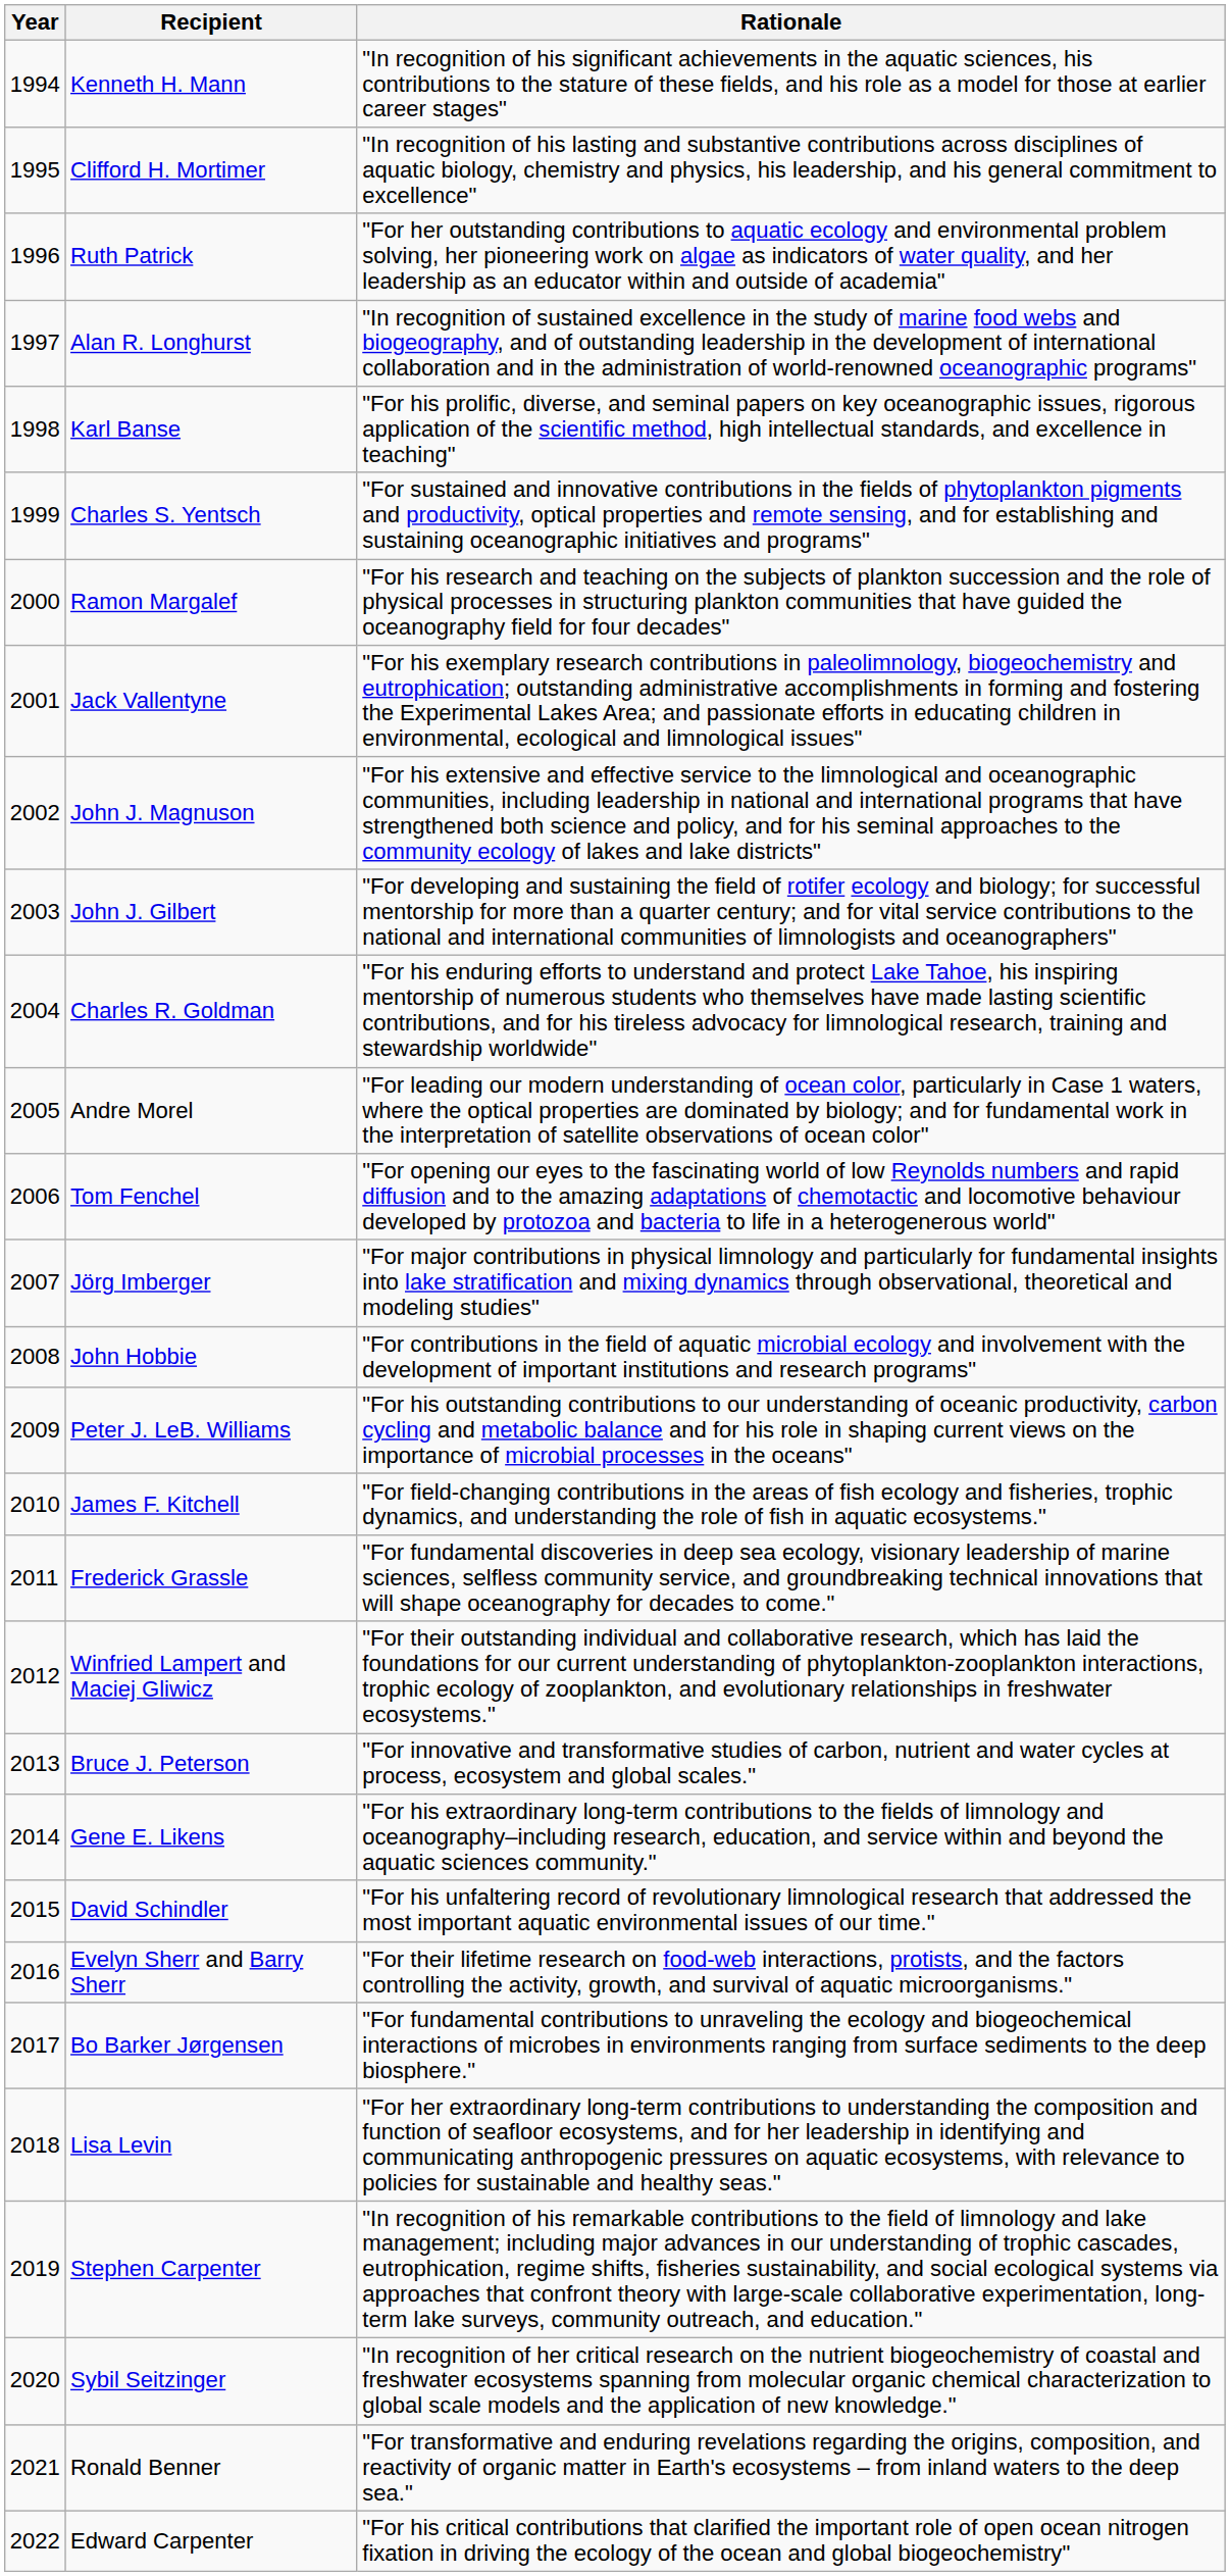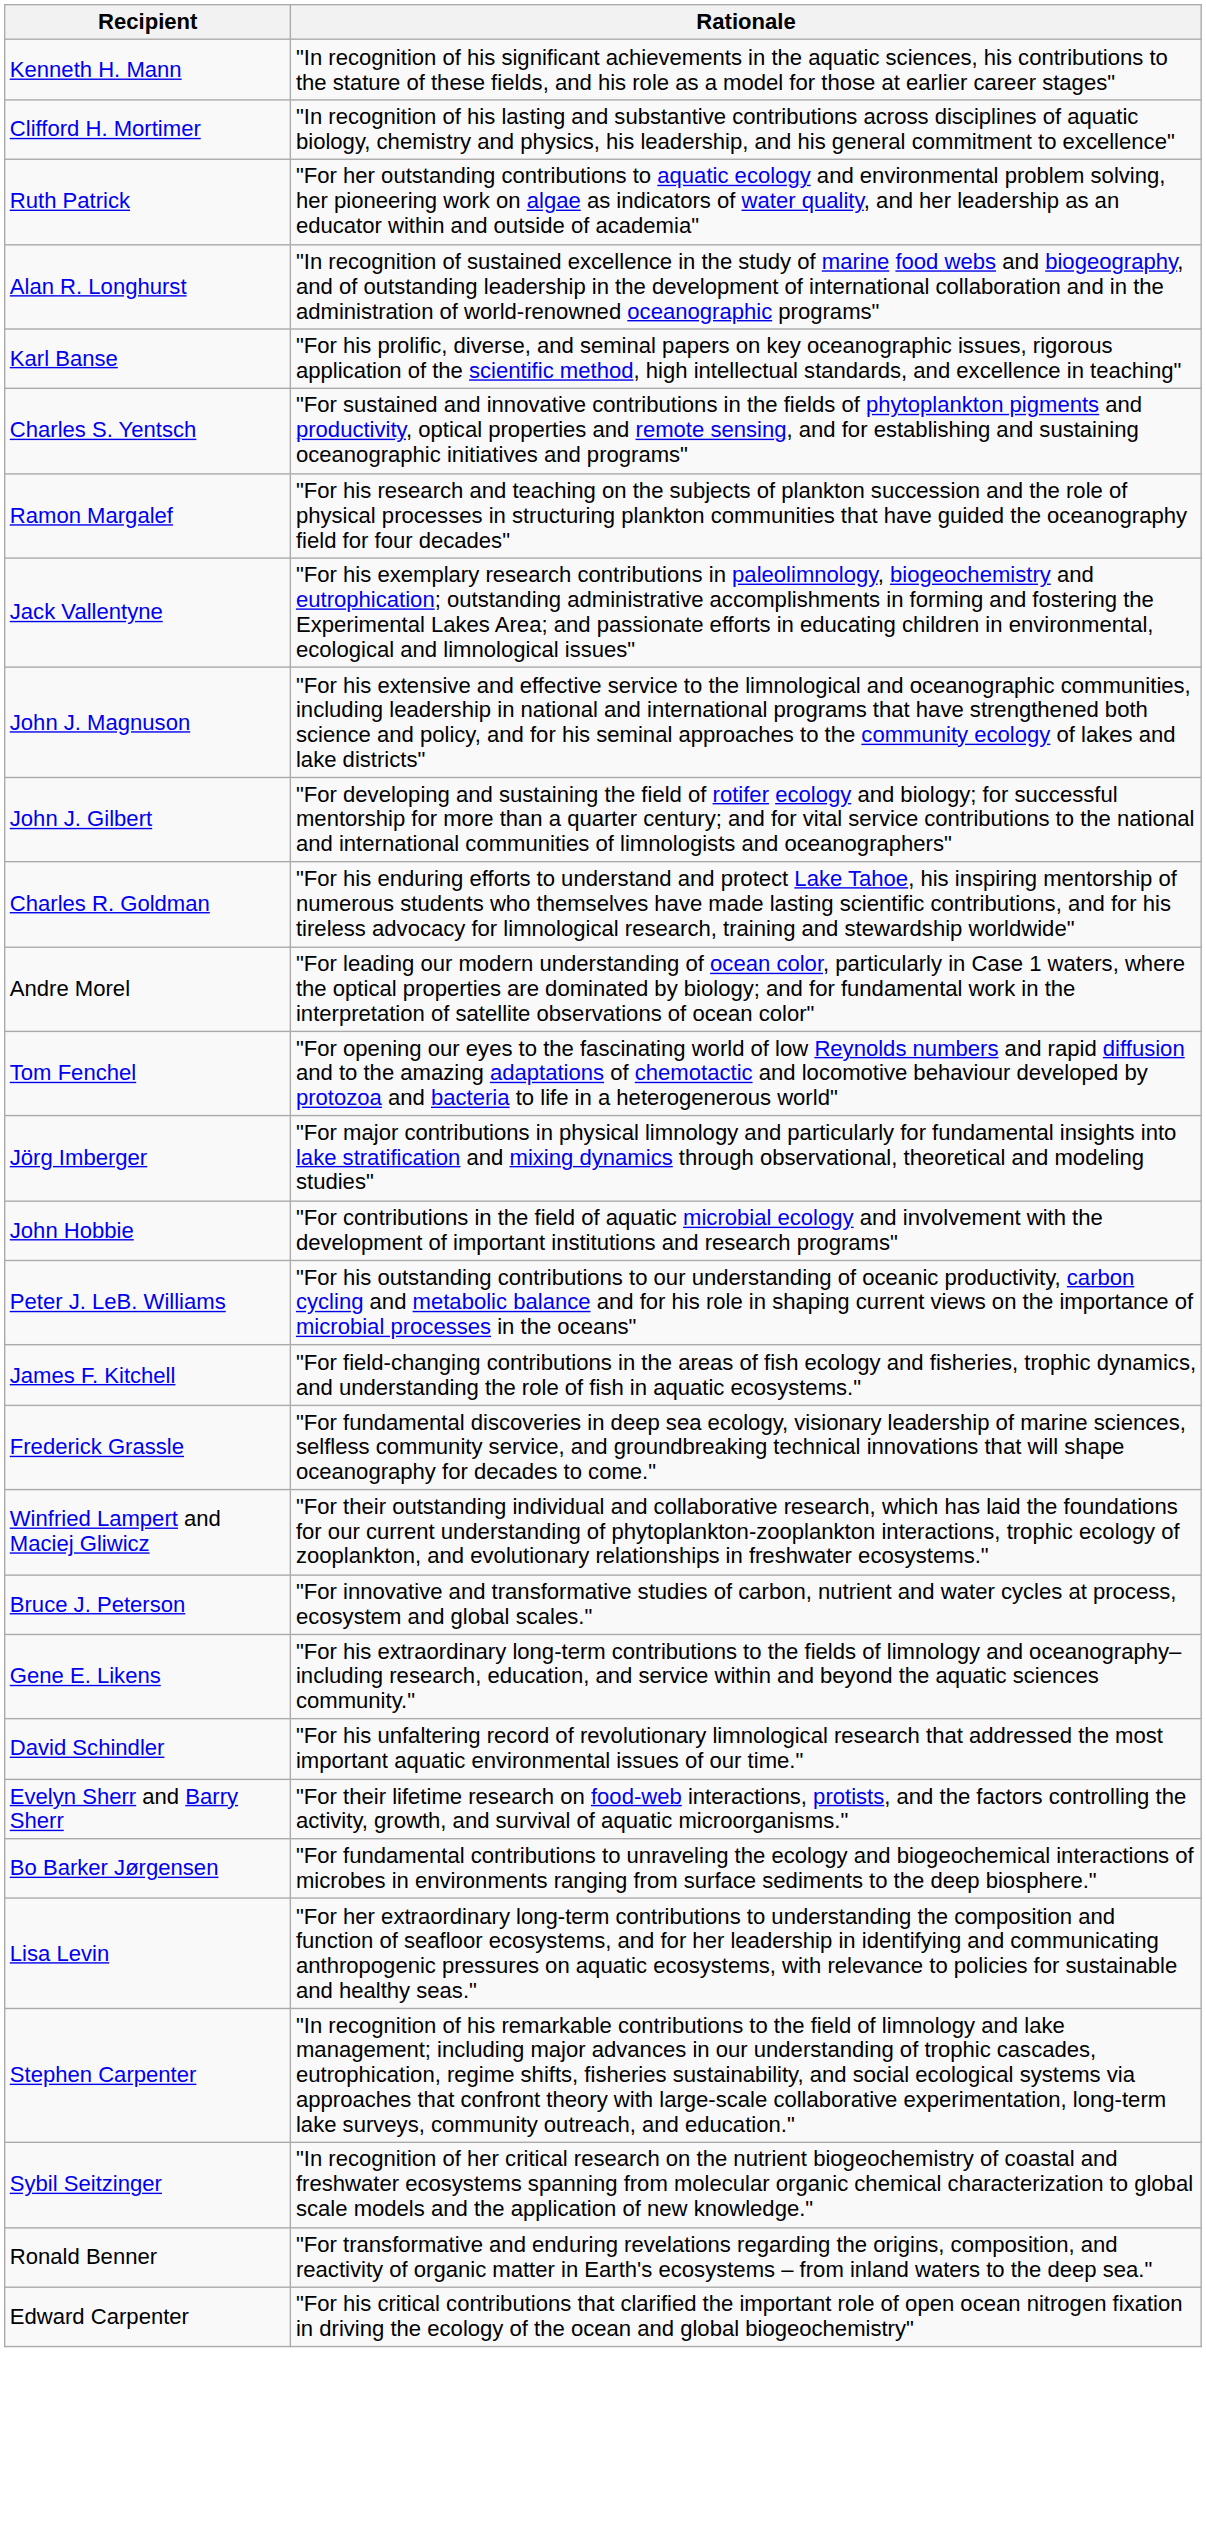- column: Year | 1994 | 1995 | 1996 | 1997 | 1998 | 1999 | 2000 | 2001 | 2002 | 2003 | 2004 | 2005 | 2006 | 2007 | 2008 | 2009 | 2010 | 2011 | 2012 | 2013 | 2014 | 2015 | 2016 | 2017 | 2018 | 2019 | 2020 | 2021 | 2022
